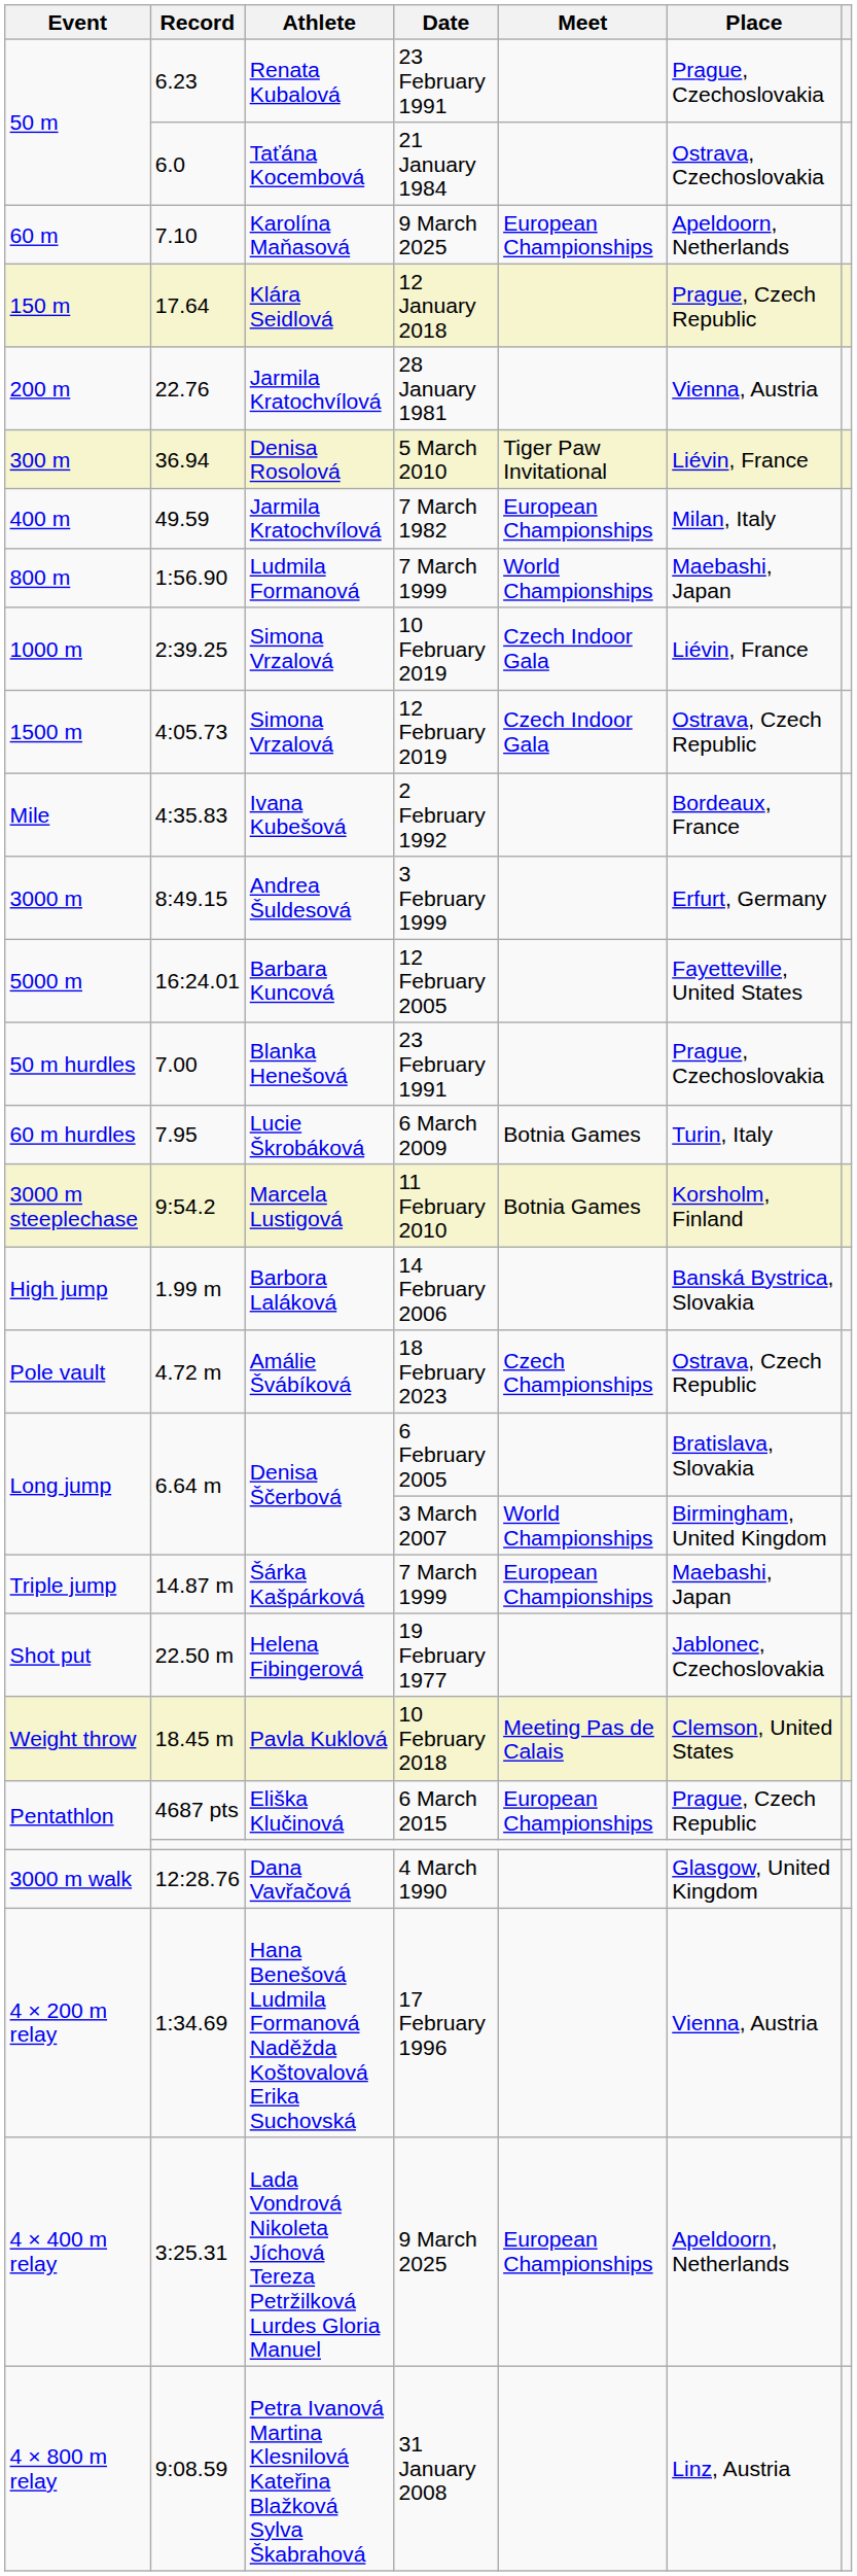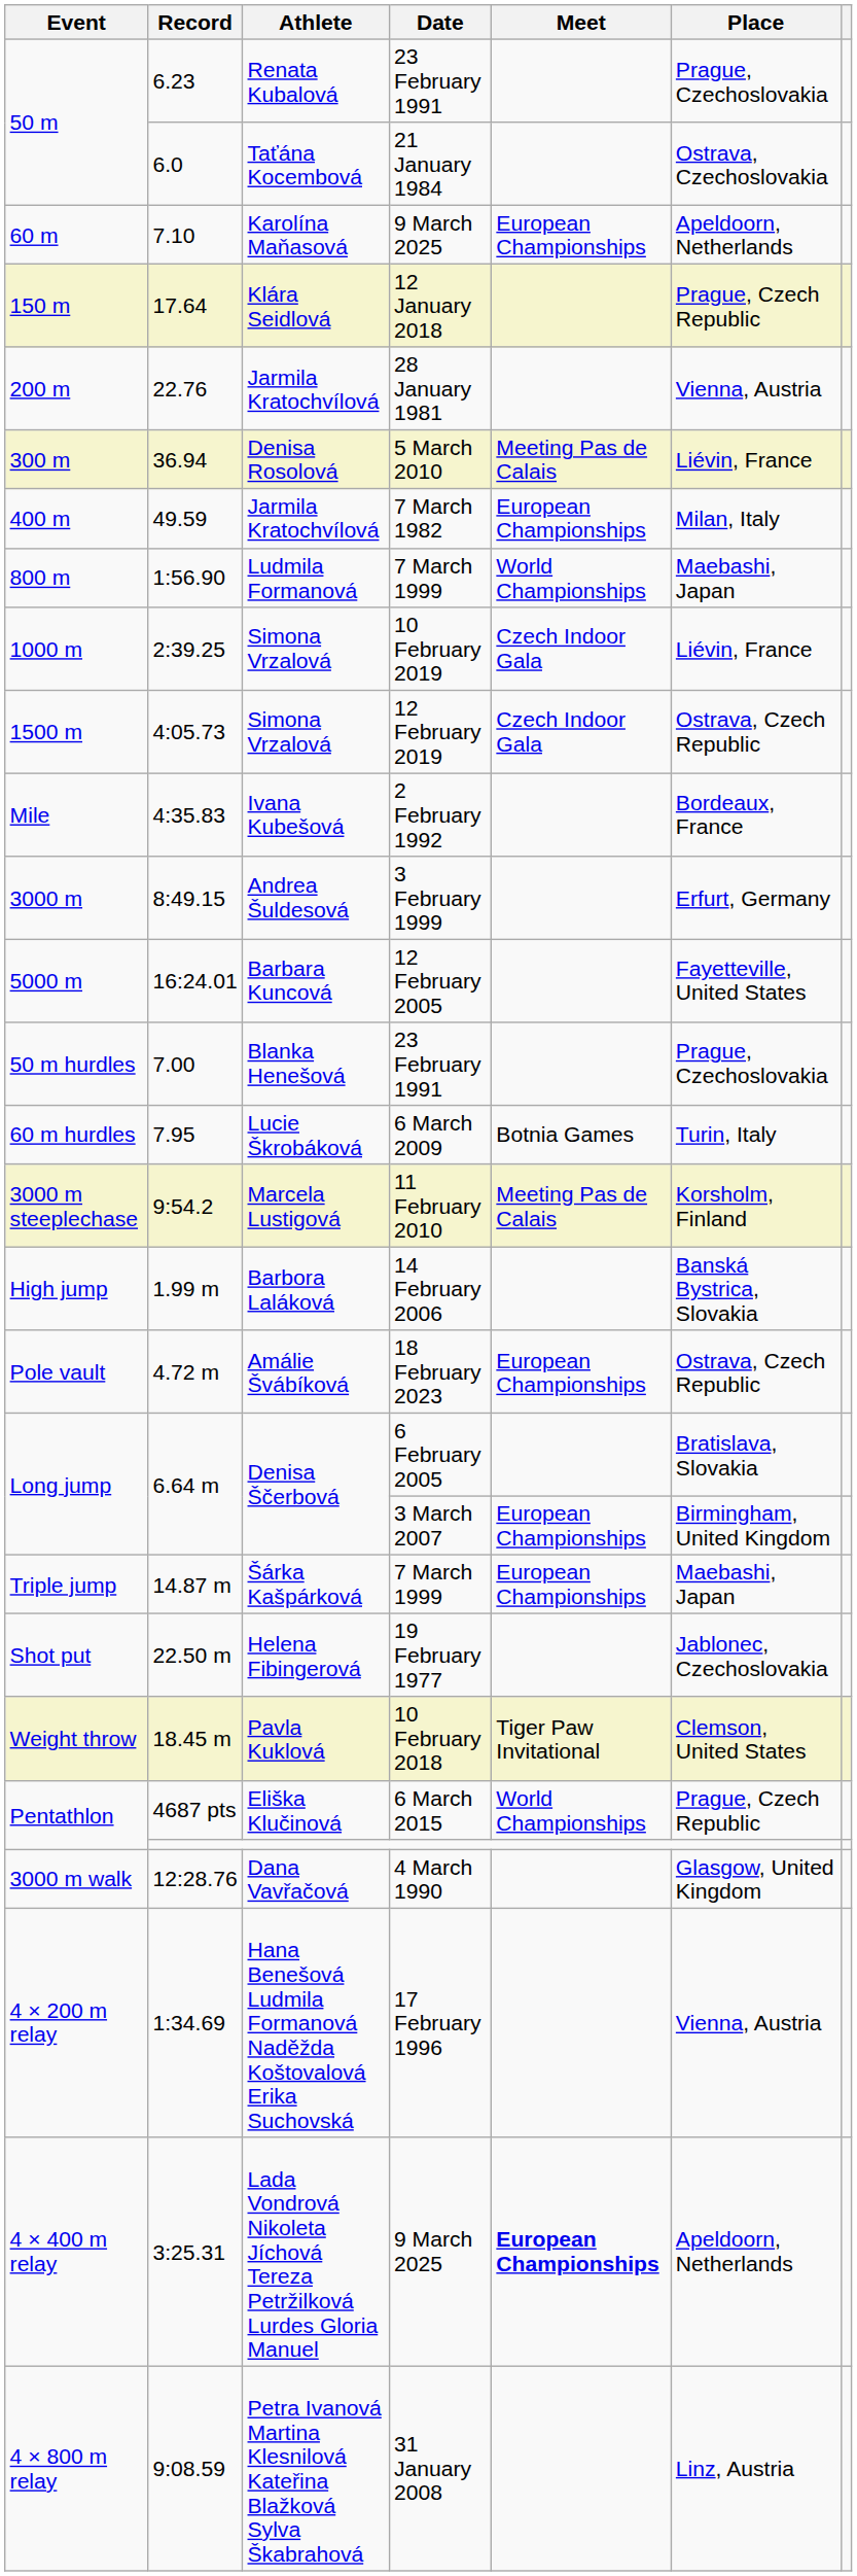36.94 | Meet: Tiger Paw Invitational -> Meeting Pas de Calais
9:54.2 | Meet: Botnia Games -> Meeting Pas de Calais
4.72 m | Meet: Czech Championships -> European Championships
6.64 m / 3 March 2007 | Meet: World Championships -> European Championships
18.45 m | Meet: Meeting Pas de Calais -> Tiger Paw Invitational
4687 pts | Meet: European Championships -> World Championships
3:25.31 | Meet: normal -> bold
